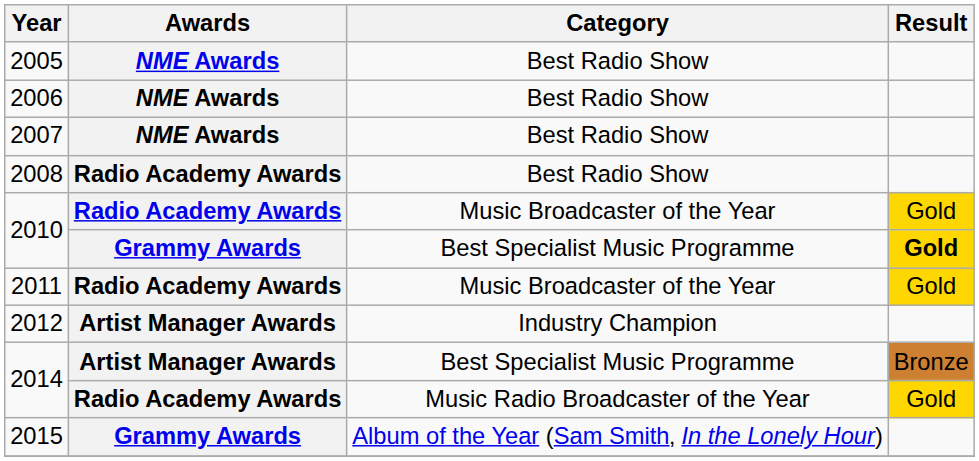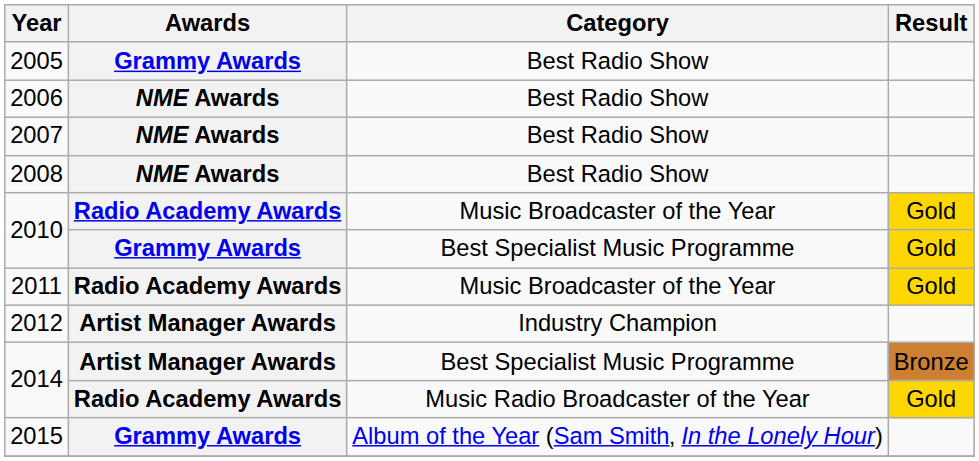2005 | Awards: NME Awards -> Grammy Awards
2008 | Awards: Radio Academy Awards -> NME Awards
2010 / Best Specialist Music Programme | Result: bold -> normal
